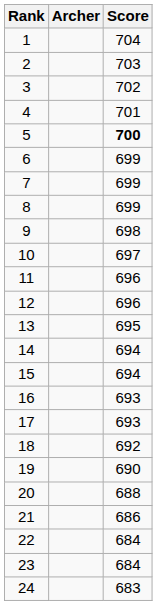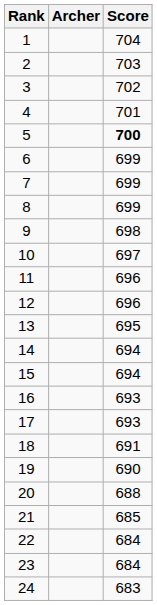18 | Score: 692 -> 691
21 | Score: 686 -> 685
